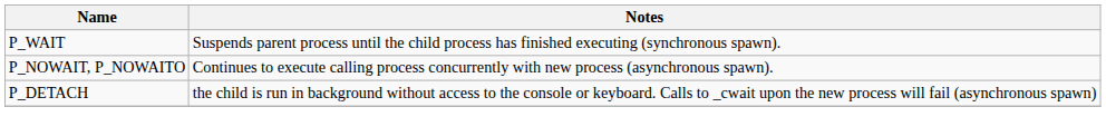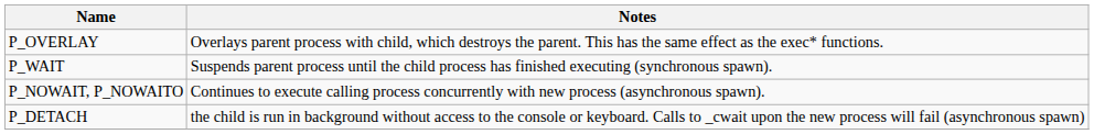+ row: P_OVERLAY | Overlays parent process with child, which destroys the parent. This has the same effect as the exec* functions.
